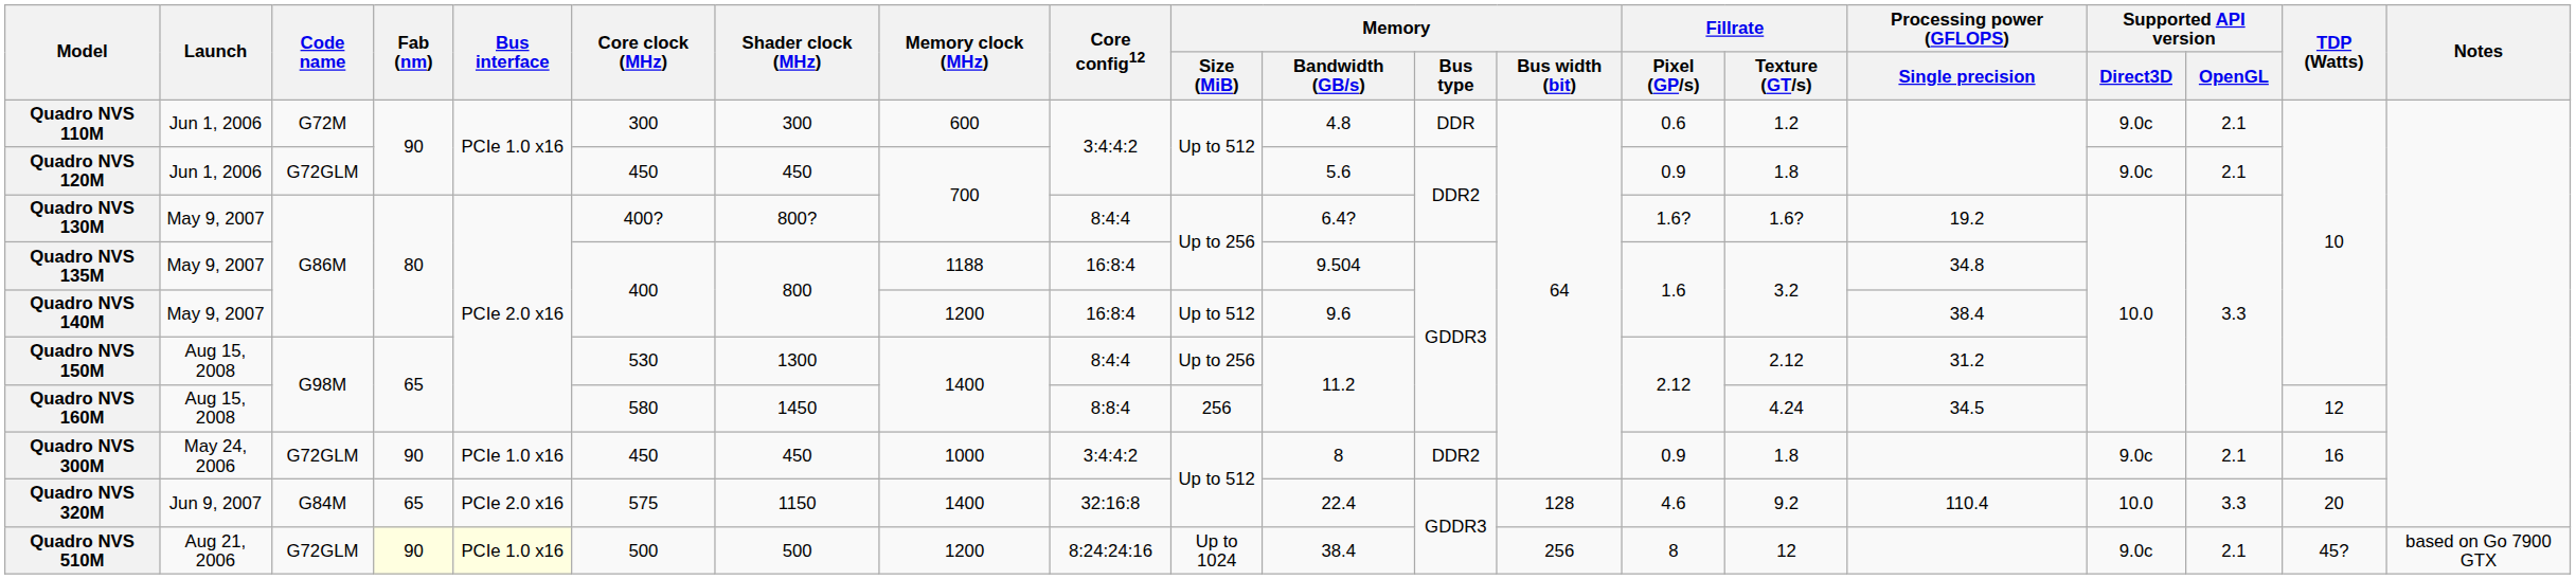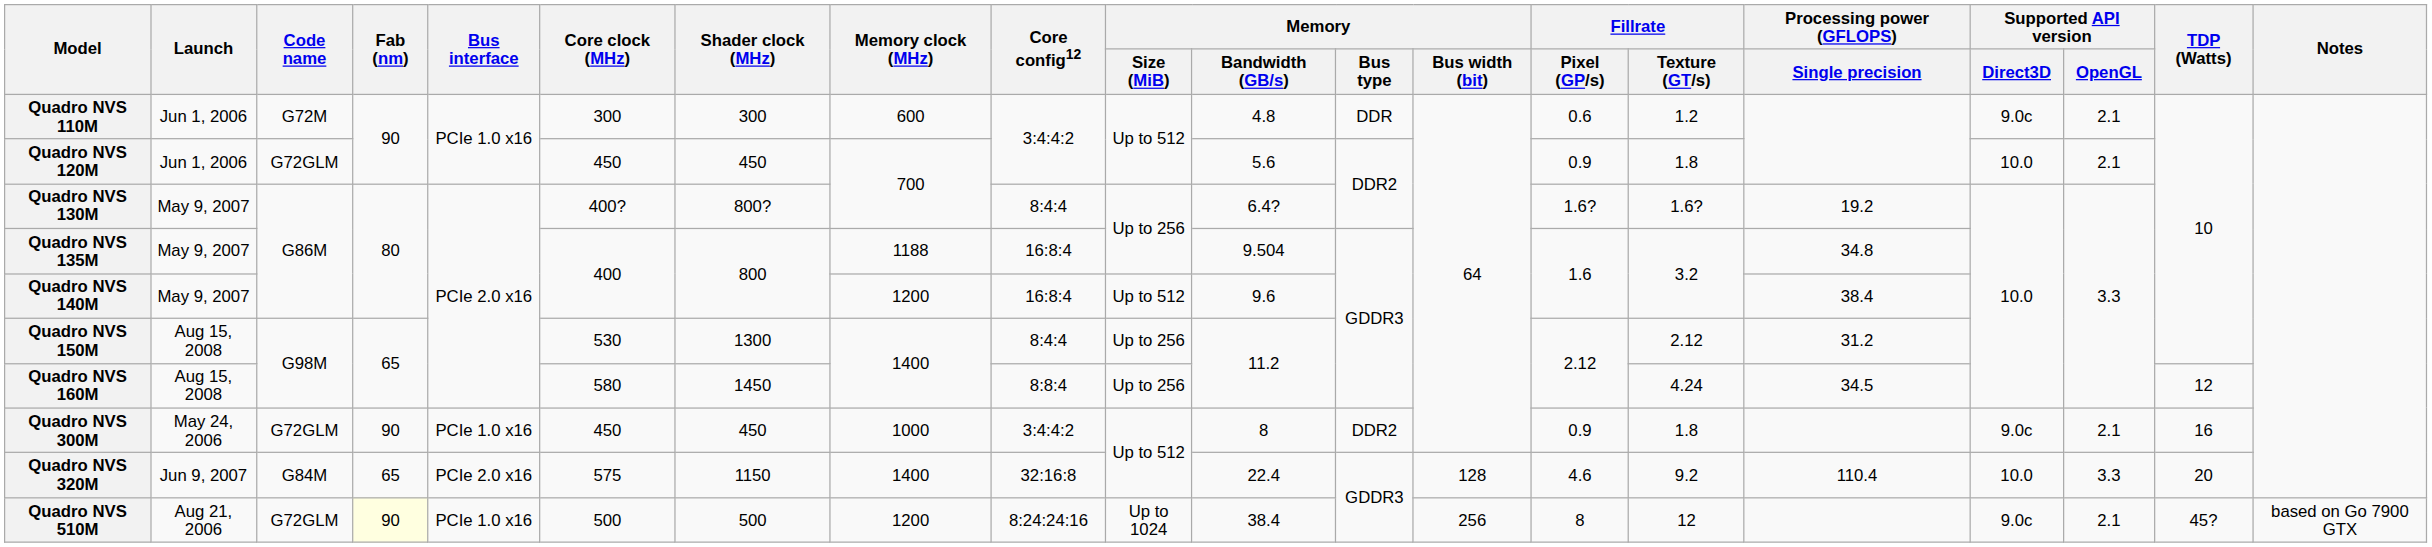Quadro NVS 120M | Supported API version / Direct3D: 9.0c -> 10.0
Quadro NVS 160M | Memory / Size (MiB): 256 -> Up to 256
Quadro NVS 510M | Bus interface: lightyellow background -> no background
